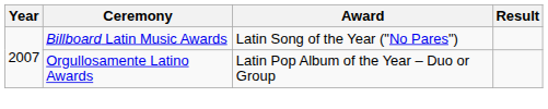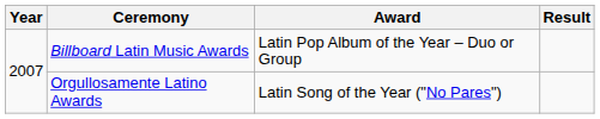Billboard Latin Music Awards | Award: Latin Song of the Year ("No Pares") -> Latin Pop Album of the Year – Duo or Group
Orgullosamente Latino Awards | Award: Latin Pop Album of the Year – Duo or Group -> Latin Song of the Year ("No Pares")
